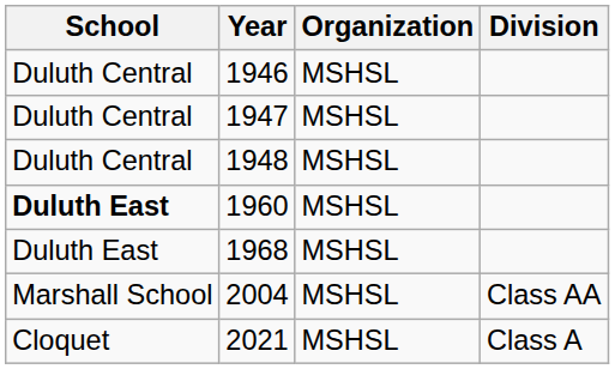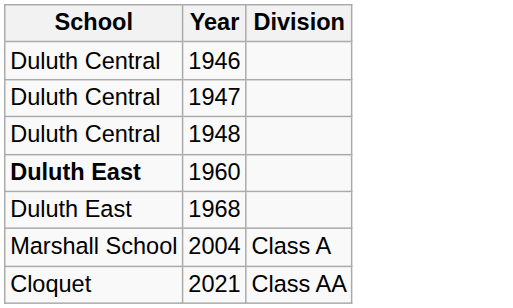- column: Organization | MSHSL | MSHSL | MSHSL | MSHSL | MSHSL | MSHSL | MSHSL
2004 | Division: Class AA -> Class A
2021 | Division: Class A -> Class AA
